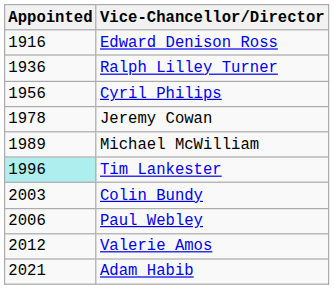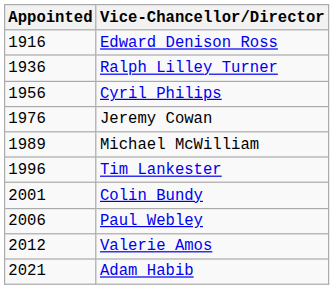Jeremy Cowan | Appointed: 1978 -> 1976
Tim Lankester | Appointed: paleturquoise background -> no background
Colin Bundy | Appointed: 2003 -> 2001
